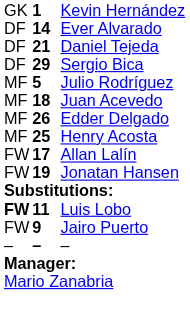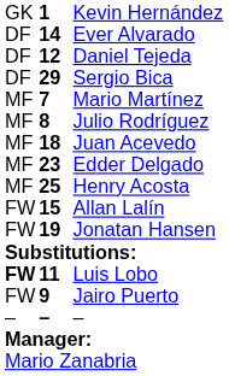Daniel Tejeda | column 2: 21 -> 12
+ row: MF | 7 | Mario Martínez
Julio Rodríguez | column 2: 5 -> 8
Edder Delgado | column 2: 26 -> 23
Allan Lalín | column 2: 17 -> 15
